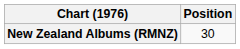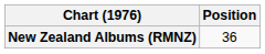New Zealand Albums (RMNZ) | Position: 30 -> 36
